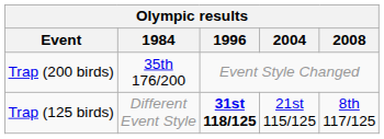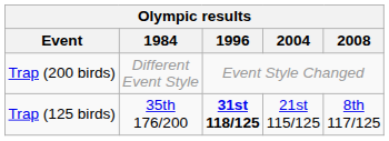Trap (200 birds) | 1984: 35th 176/200 -> Different Event Style
Trap (125 birds) | 1984: Different Event Style -> 35th 176/200
